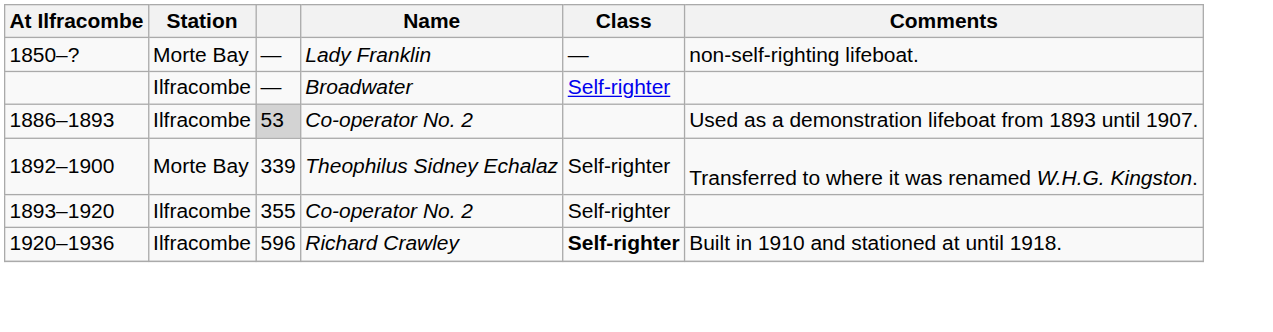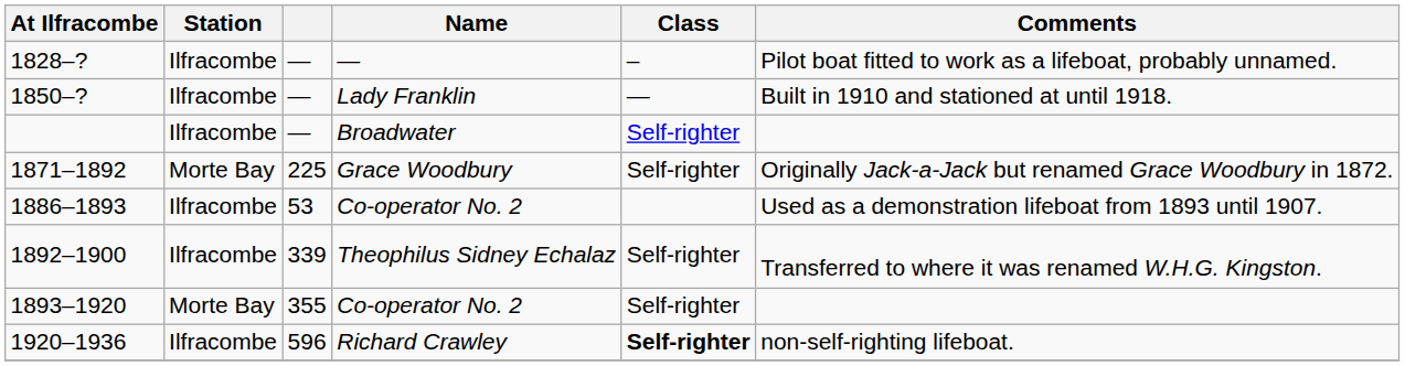+ row: 1828–? | Ilfracombe | — | — | – | Pilot boat fitted to work as a lifeboat, probably unnamed.
1850–? | Station: Morte Bay -> Ilfracombe
1850–? | Comments: non-self-righting lifeboat. -> Built in 1910 and stationed at until 1918.
+ row: 1871–1892 | Morte Bay | 225 | Grace Woodbury | Self-righter | Originally Jack-a-Jack but renamed Grace Woodbury in 1872.
1886–1893 | column 3: lightgrey background -> no background
1892–1900 | Station: Morte Bay -> Ilfracombe
1893–1920 | Station: Ilfracombe -> Morte Bay
1920–1936 | Comments: Built in 1910 and stationed at until 1918. -> non-self-righting lifeboat.
